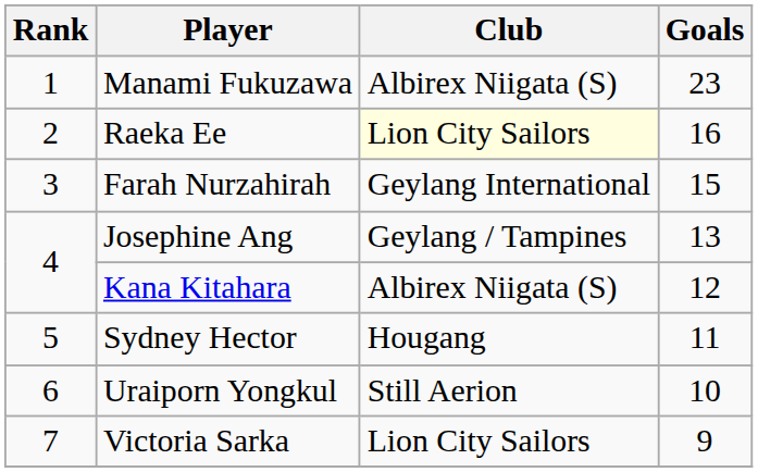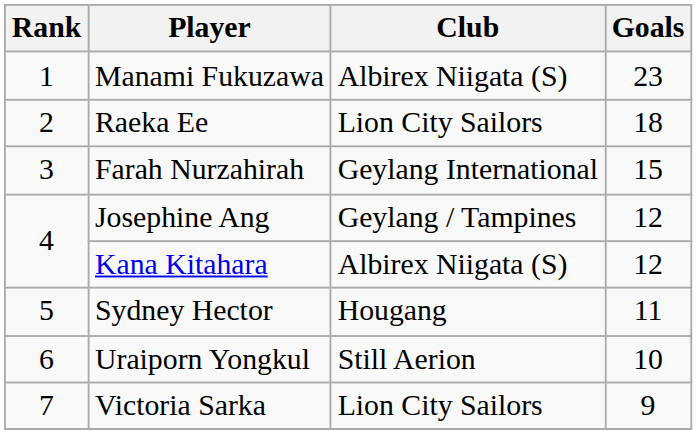Raeka Ee | Club: lightyellow background -> no background
Raeka Ee | Goals: 16 -> 18
Josephine Ang | Goals: 13 -> 12
